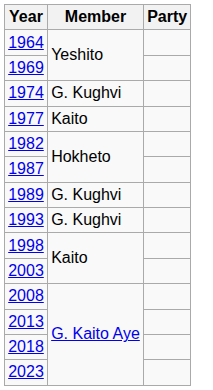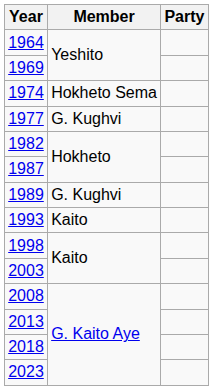1974 | Member: G. Kughvi -> Hokheto Sema
1977 | Member: Kaito -> G. Kughvi
1993 | Member: G. Kughvi -> Kaito
